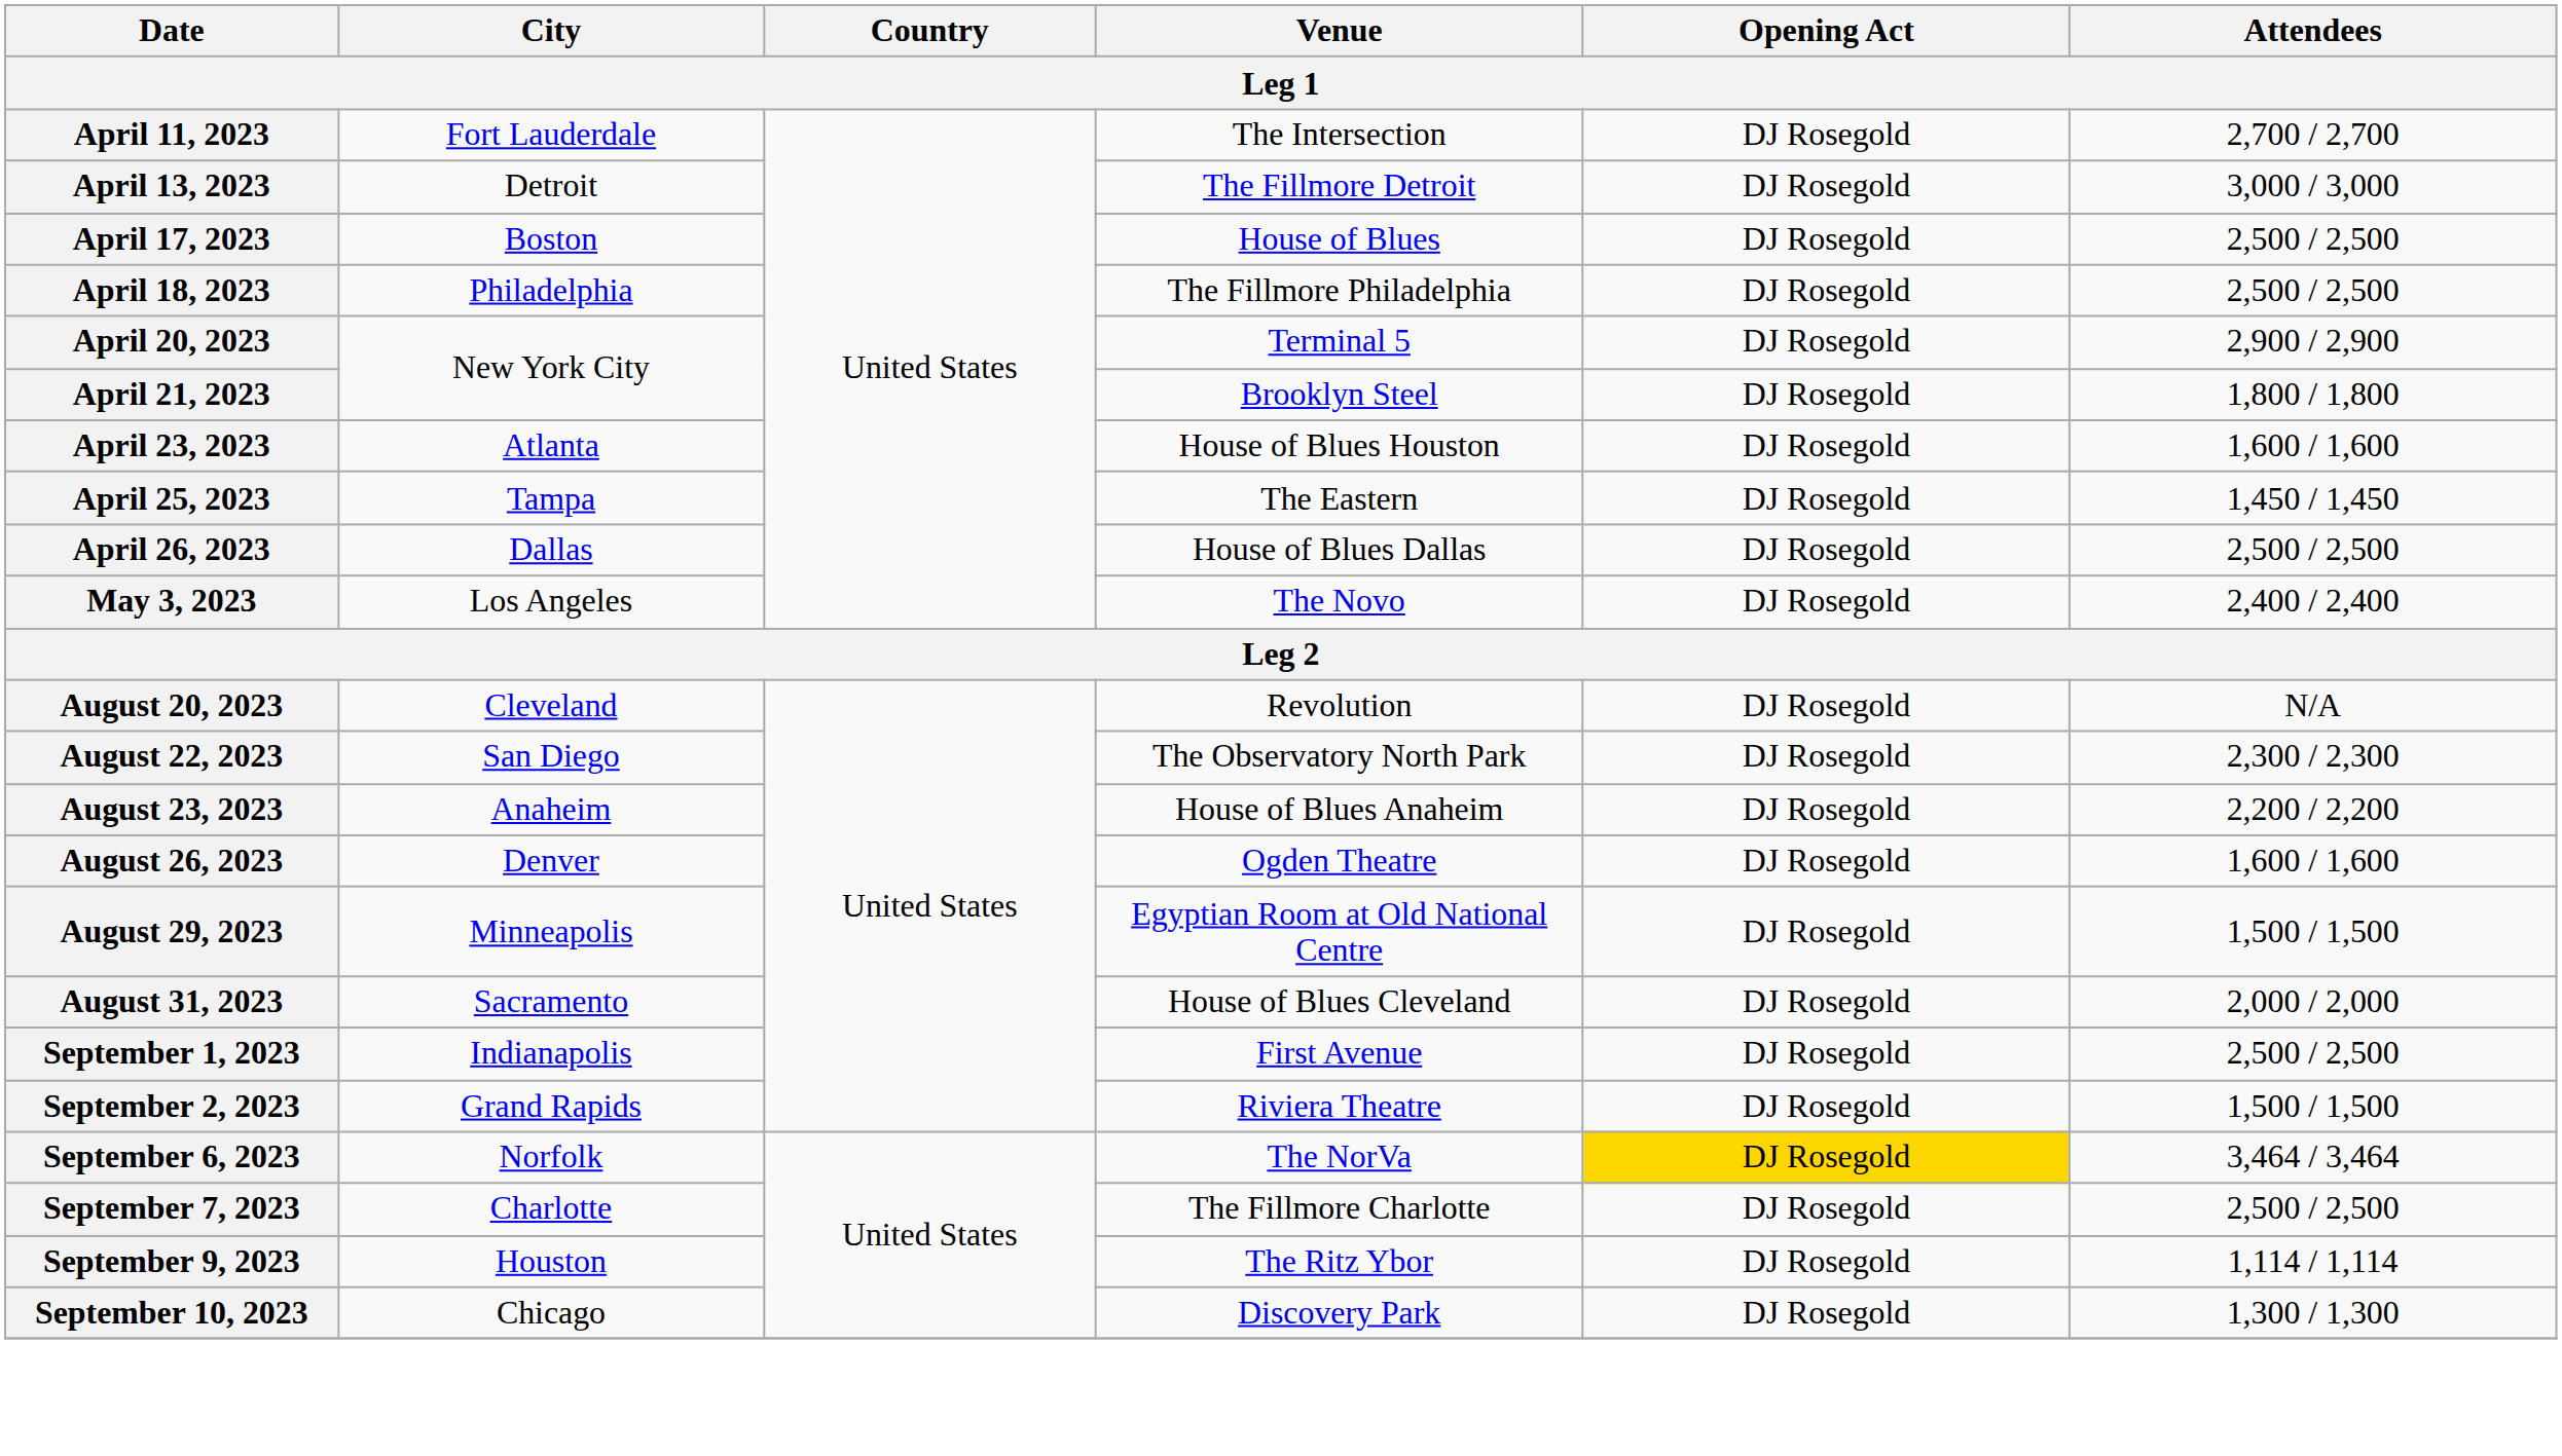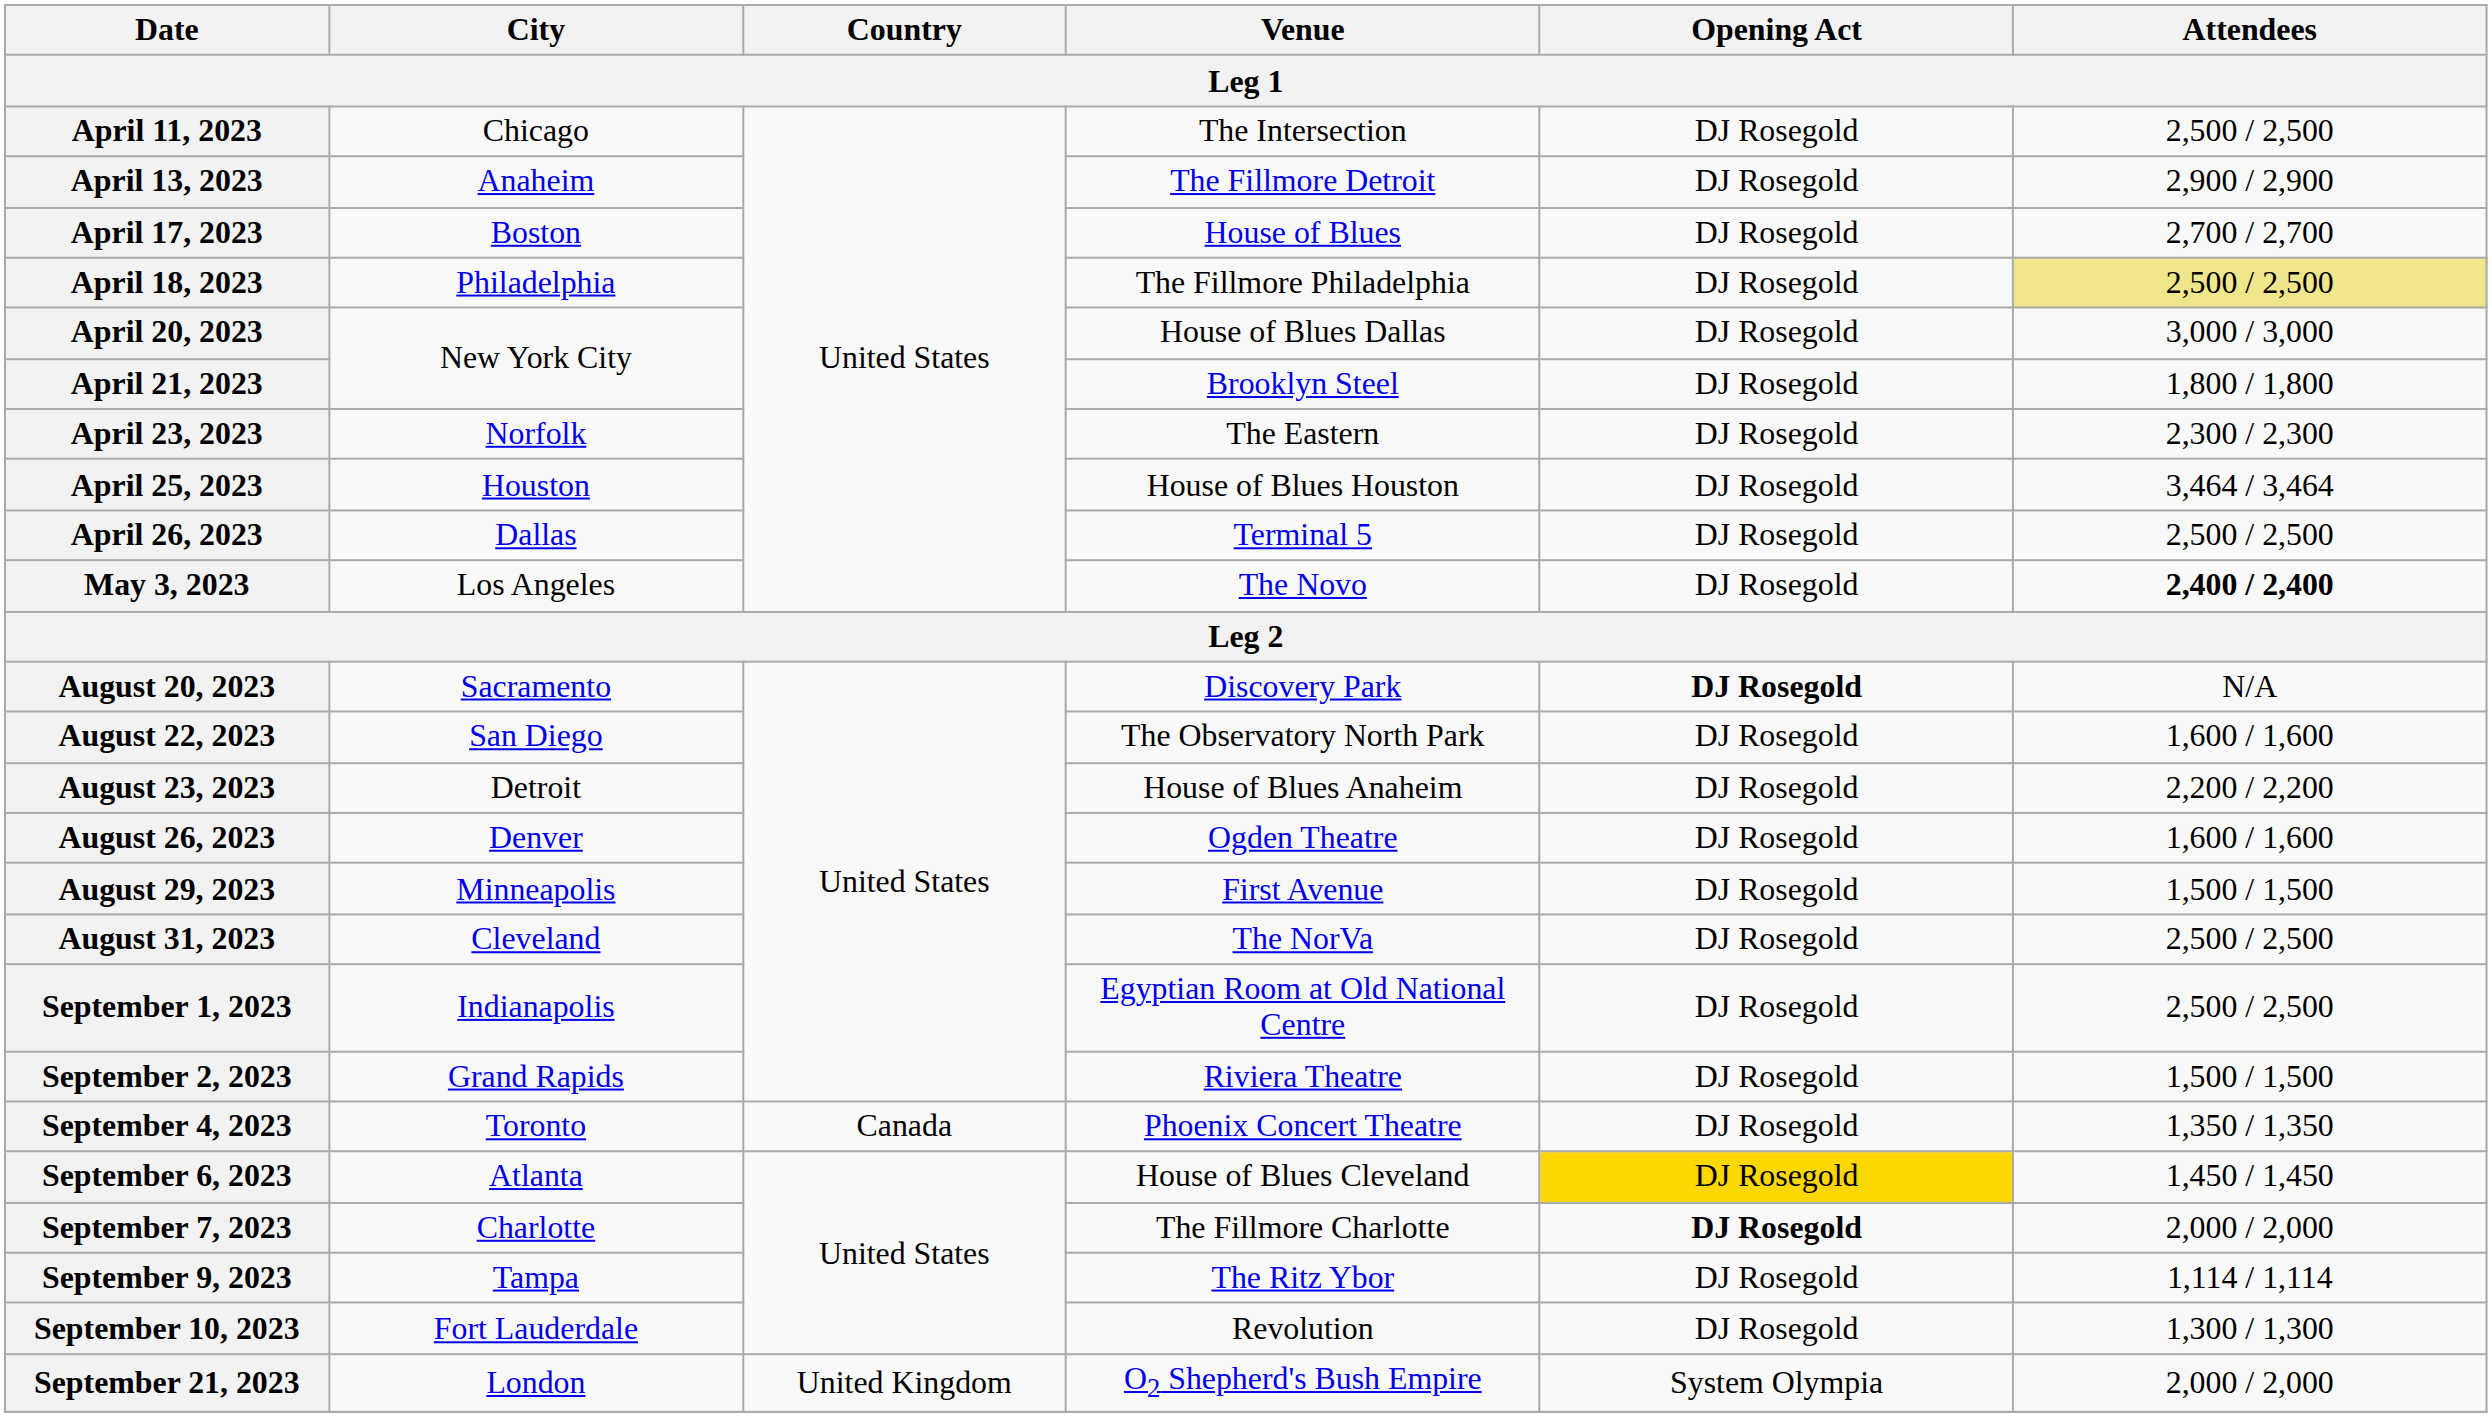April 11, 2023 | City: Fort Lauderdale -> Chicago
April 11, 2023 | Attendees: 2,700 / 2,700 -> 2,500 / 2,500
April 13, 2023 | City: Detroit -> Anaheim
April 13, 2023 | Attendees: 3,000 / 3,000 -> 2,900 / 2,900
April 17, 2023 | Attendees: 2,500 / 2,500 -> 2,700 / 2,700
April 18, 2023 | Attendees: no background -> khaki background
April 20, 2023 | Venue: Terminal 5 -> House of Blues Dallas
April 20, 2023 | Attendees: 2,900 / 2,900 -> 3,000 / 3,000
April 23, 2023 | City: Atlanta -> Norfolk
April 23, 2023 | Venue: House of Blues Houston -> The Eastern
April 23, 2023 | Attendees: 1,600 / 1,600 -> 2,300 / 2,300
April 25, 2023 | City: Tampa -> Houston
April 25, 2023 | Venue: The Eastern -> House of Blues Houston
April 25, 2023 | Attendees: 1,450 / 1,450 -> 3,464 / 3,464
April 26, 2023 | Venue: House of Blues Dallas -> Terminal 5
May 3, 2023 | Attendees: normal -> bold
August 20, 2023 | City: Cleveland -> Sacramento
August 20, 2023 | Venue: Revolution -> Discovery Park
August 20, 2023 | Opening Act: normal -> bold
August 22, 2023 | Attendees: 2,300 / 2,300 -> 1,600 / 1,600
August 23, 2023 | City: Anaheim -> Detroit
August 29, 2023 | Venue: Egyptian Room at Old National Centre -> First Avenue
August 31, 2023 | City: Sacramento -> Cleveland
August 31, 2023 | Venue: House of Blues Cleveland -> The NorVa
August 31, 2023 | Attendees: 2,000 / 2,000 -> 2,500 / 2,500
September 1, 2023 | Venue: First Avenue -> Egyptian Room at Old National Centre
+ row: September 4, 2023 | Toronto | Canada | Phoenix Concert Theatre | DJ Rosegold | 1,350 / 1,350
September 6, 2023 | City: Norfolk -> Atlanta
September 6, 2023 | Venue: The NorVa -> House of Blues Cleveland
September 6, 2023 | Attendees: 3,464 / 3,464 -> 1,450 / 1,450
September 7, 2023 | Opening Act: normal -> bold
September 7, 2023 | Attendees: 2,500 / 2,500 -> 2,000 / 2,000
September 9, 2023 | City: Houston -> Tampa
September 10, 2023 | City: Chicago -> Fort Lauderdale
September 10, 2023 | Venue: Discovery Park -> Revolution
+ row: September 21, 2023 | London | United Kingdom | O2 Shepherd's Bush Empire | System Olympia | 2,000 / 2,000
